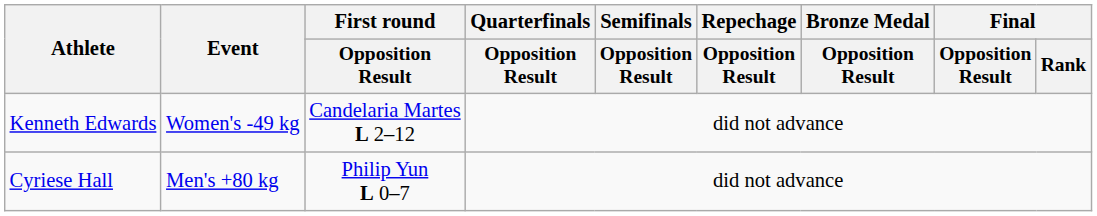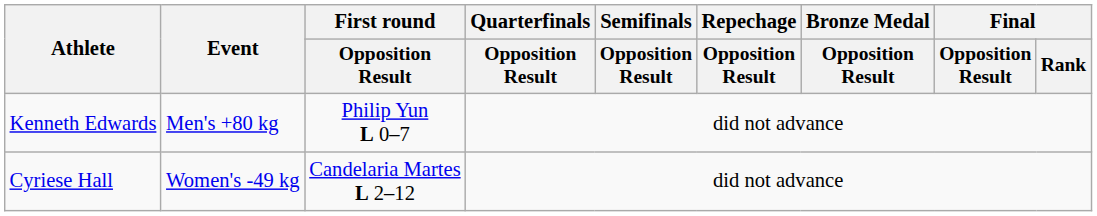Kenneth Edwards | Event: Women's -49 kg -> Men's +80 kg
Kenneth Edwards | First round / Opposition Result: Candelaria Martes L 2–12 -> Philip Yun L 0–7
Cyriese Hall | Event: Men's +80 kg -> Women's -49 kg
Cyriese Hall | First round / Opposition Result: Philip Yun L 0–7 -> Candelaria Martes L 2–12
